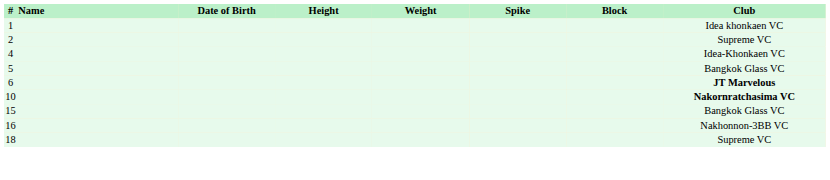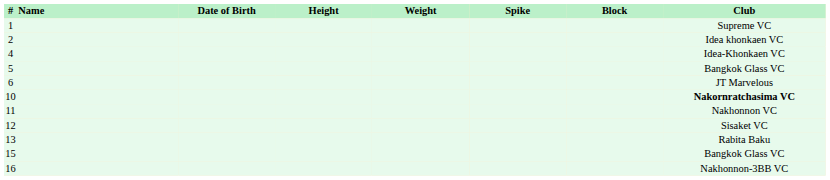1 | Club: Idea khonkaen VC -> Supreme VC
2 | Club: Supreme VC -> Idea khonkaen VC
6 | Club: bold -> normal
+ row: 11 | Nakhonnon VC
+ row: 12 | Sisaket VC
+ row: 13 | Rabita Baku
- row: 18 | Supreme VC
